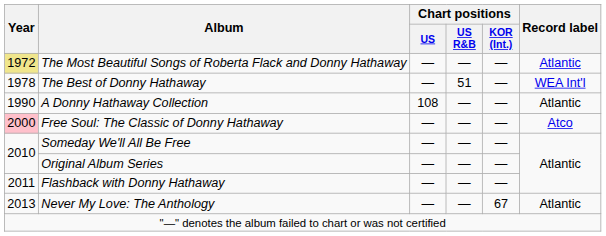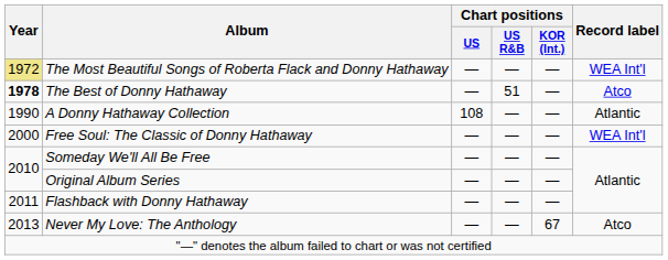The Most Beautiful Songs of Roberta Flack and Donny Hathaway | Record label: Atlantic -> WEA Int'l
The Best of Donny Hathaway | Year: normal -> bold
The Best of Donny Hathaway | Record label: WEA Int'l -> Atco
Free Soul: The Classic of Donny Hathaway | Year: pink background -> no background
Free Soul: The Classic of Donny Hathaway | Record label: Atco -> WEA Int'l
Never My Love: The Anthology | Record label: Atlantic -> Atco
